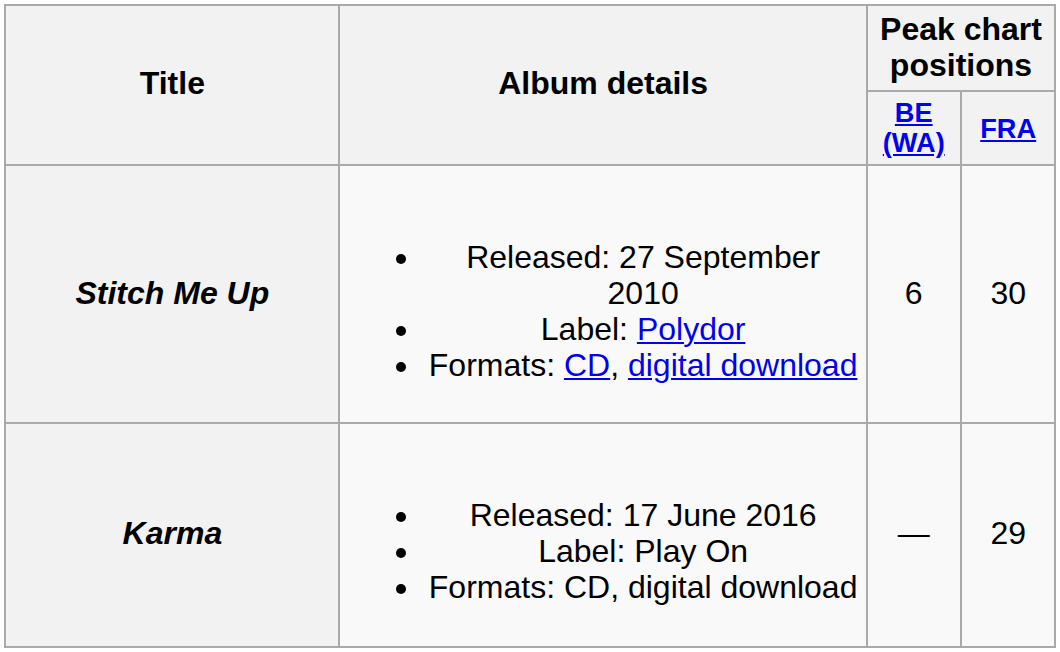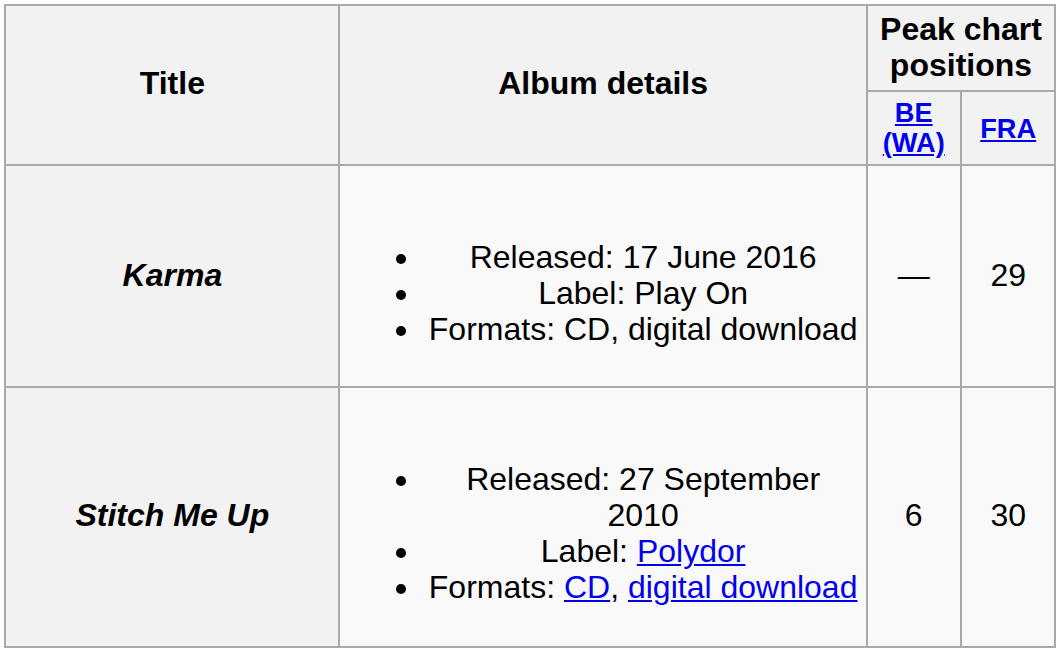rows swapped: Stitch Me Up <-> Karma
